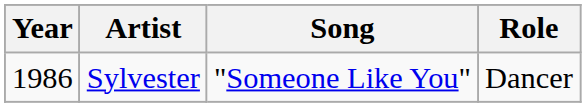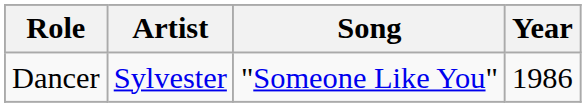columns swapped: Year <-> Role
